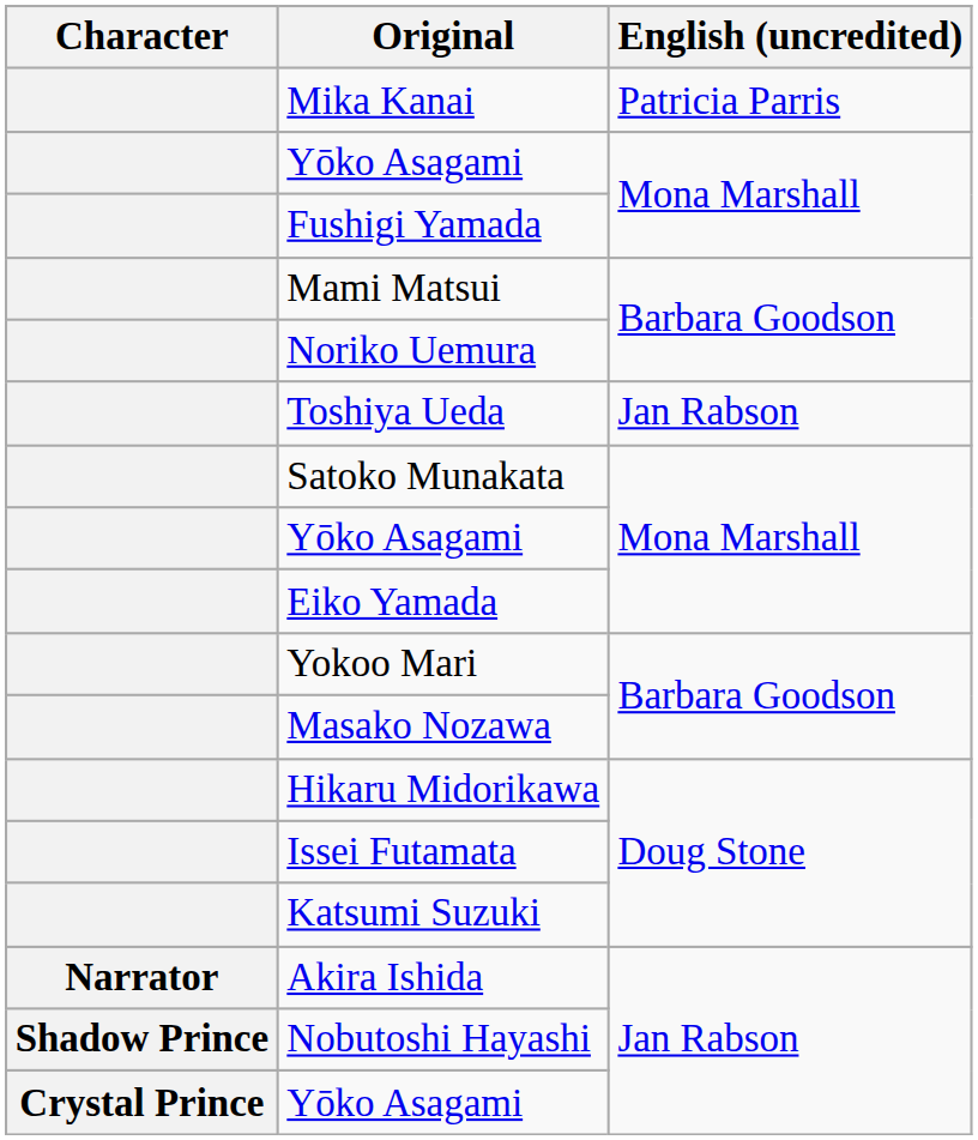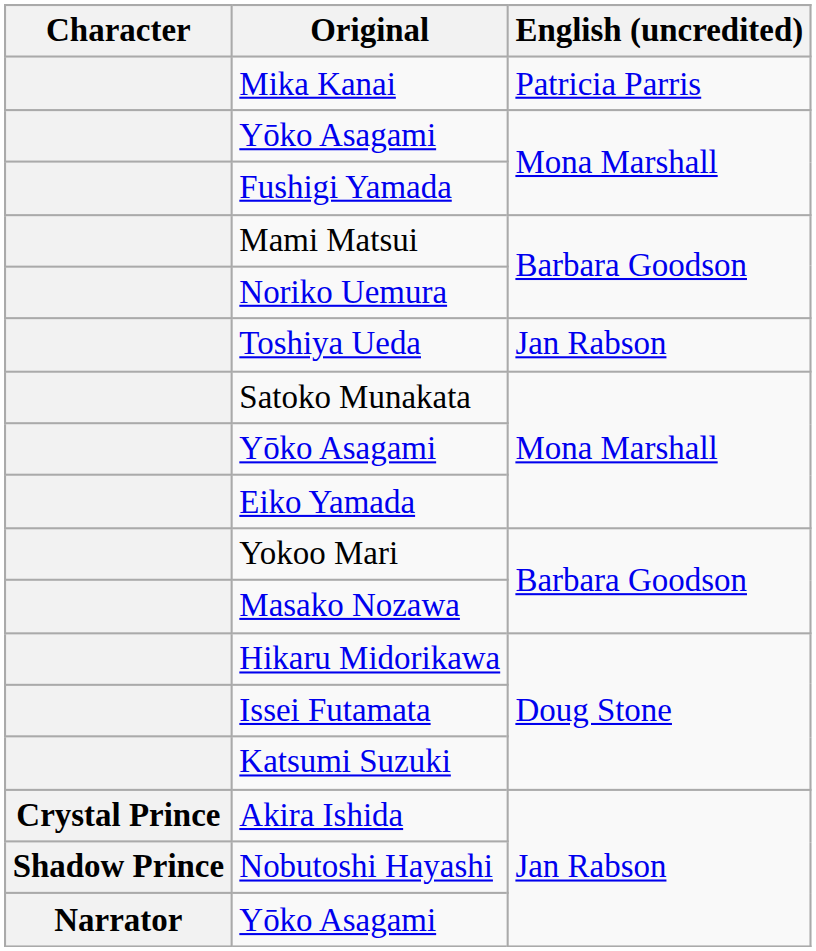Akira Ishida | Character: Narrator -> Crystal Prince
Yōko Asagami / Jan Rabson | Character: Crystal Prince -> Narrator
